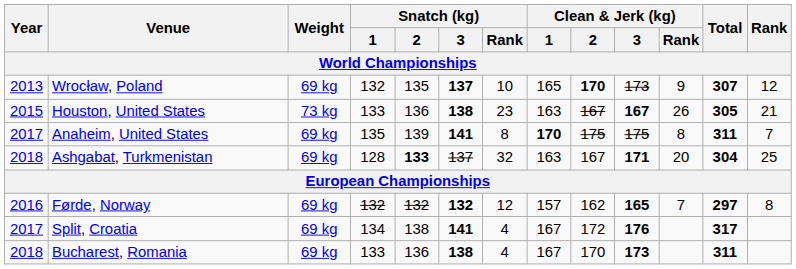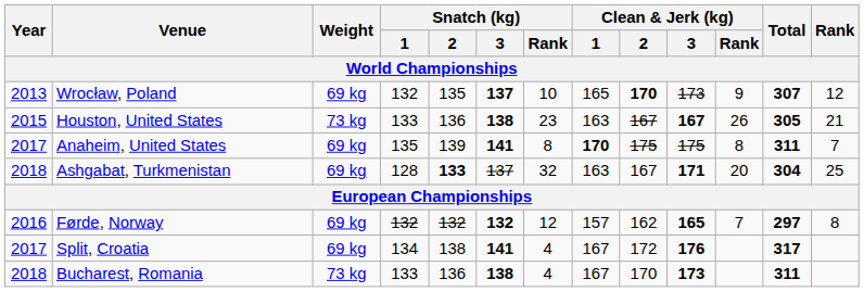Bucharest, Romania | Weight: 69 kg -> 73 kg
